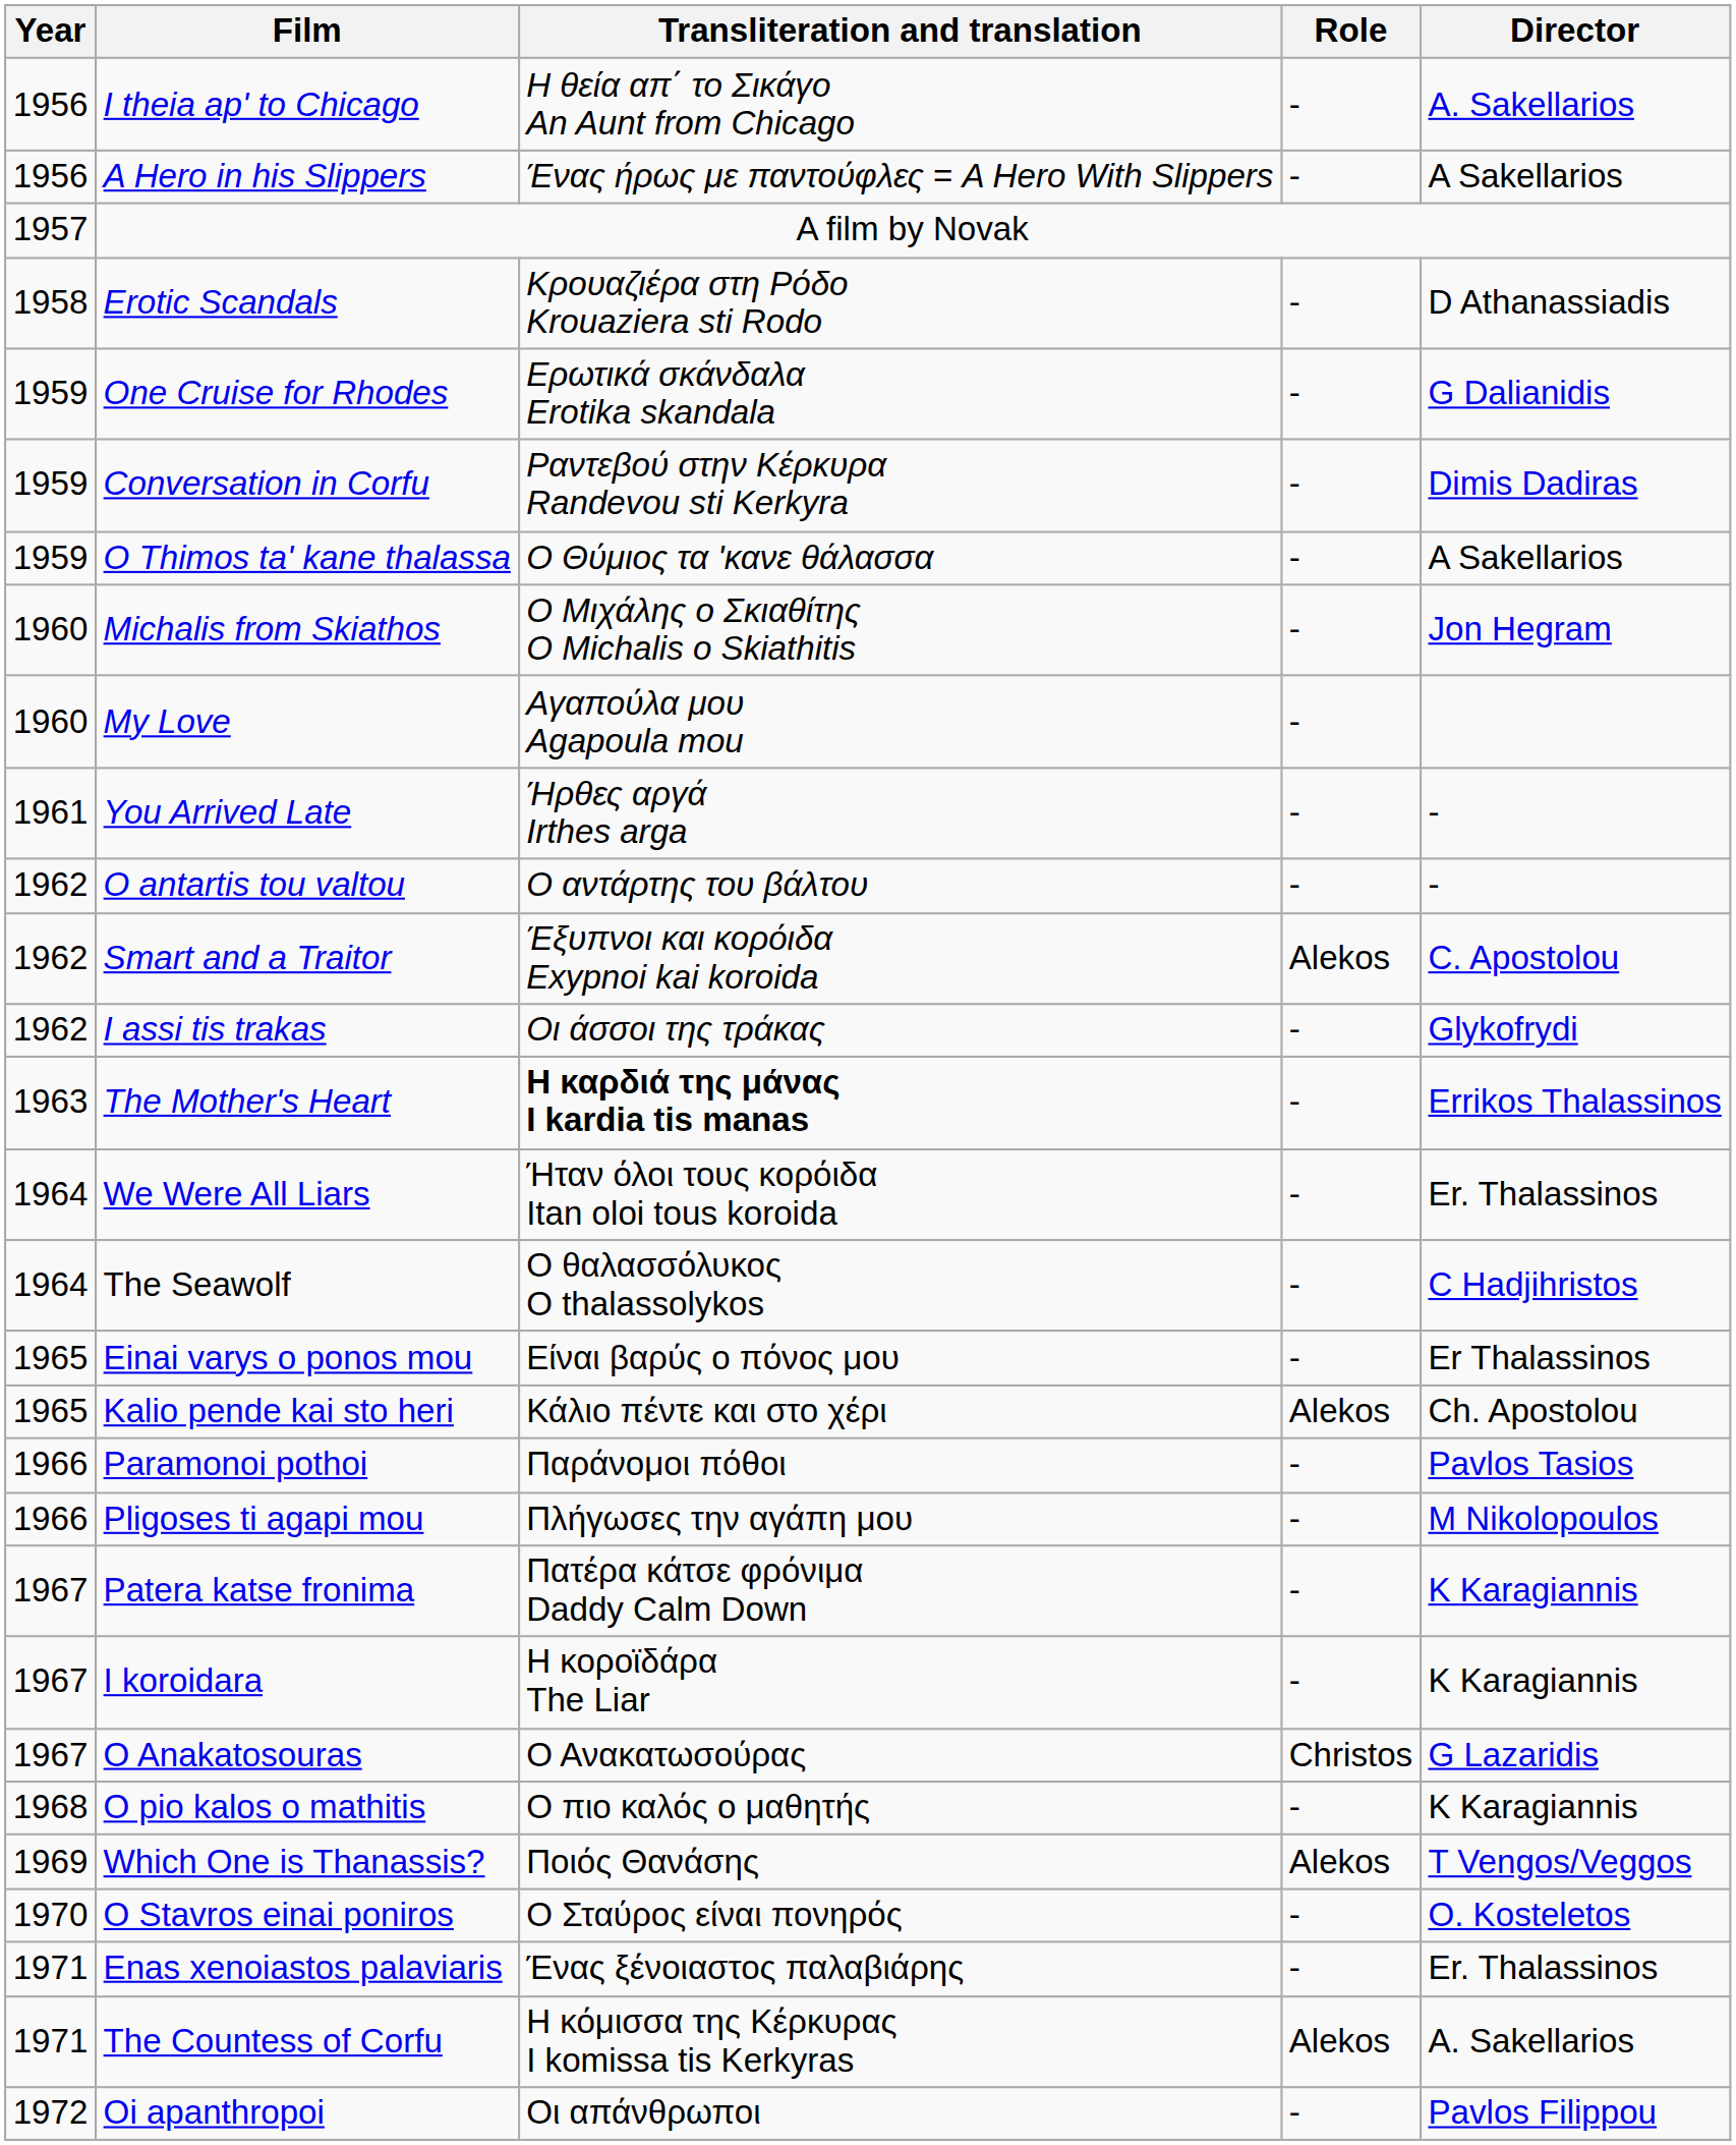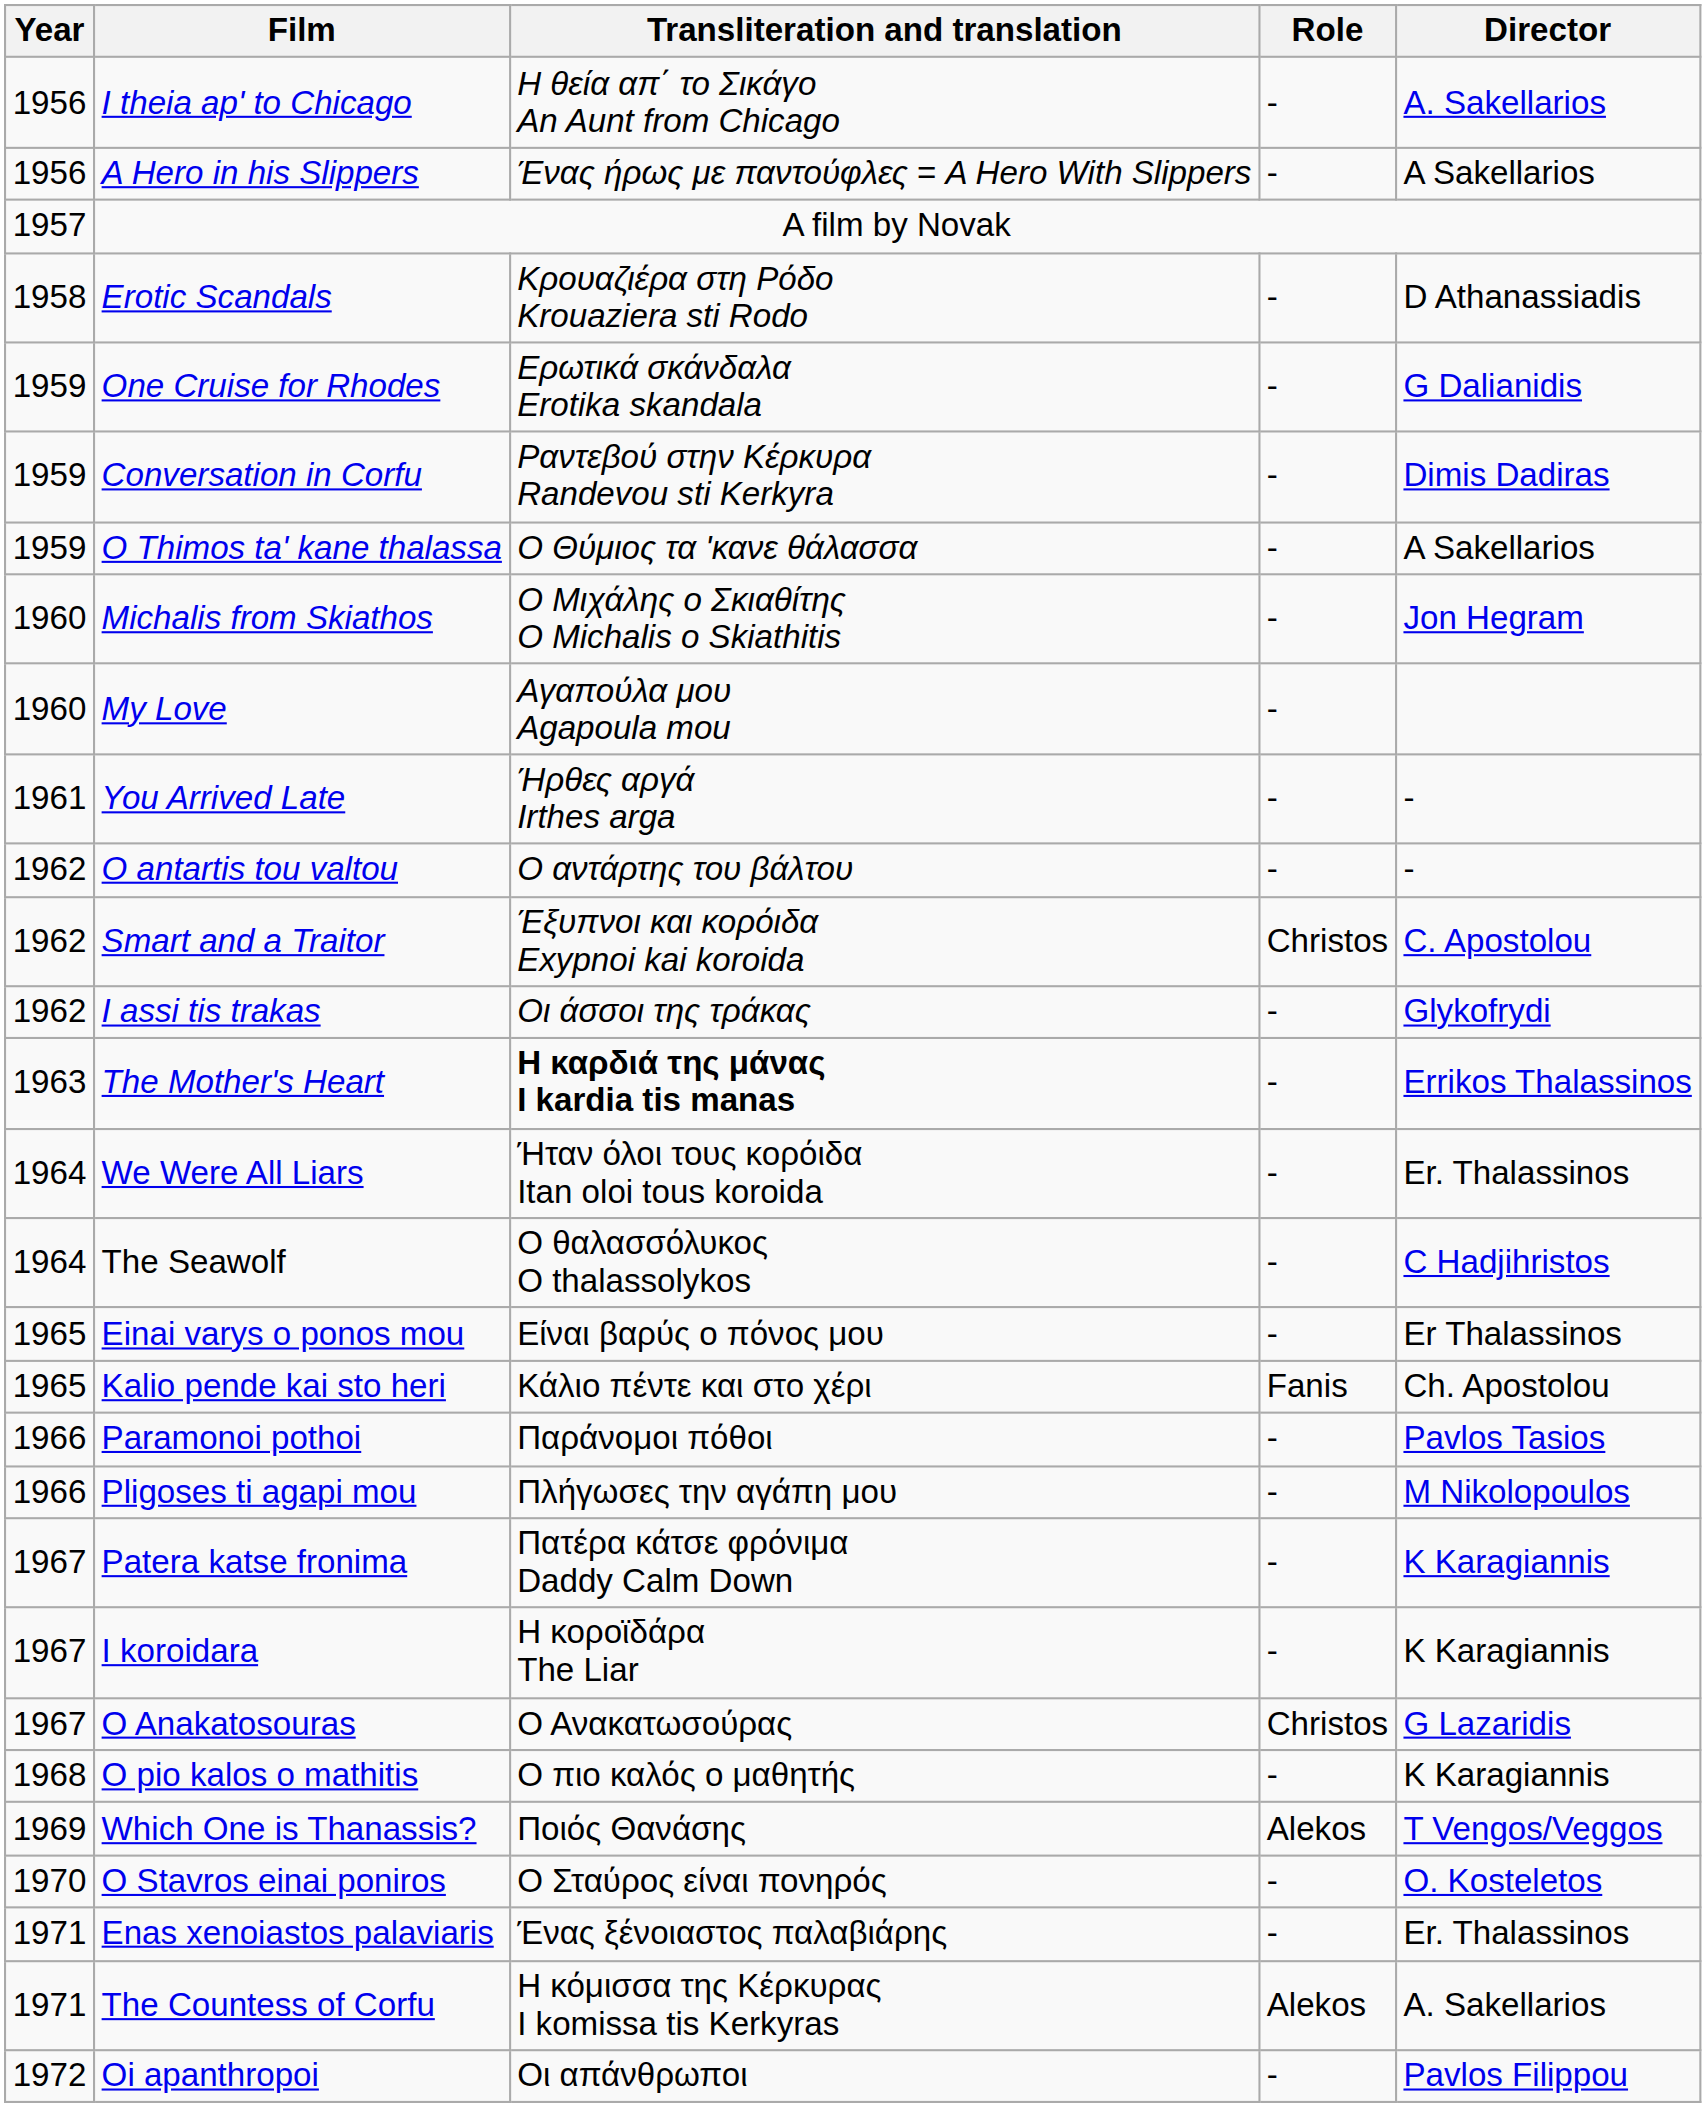Smart and a Traitor | Role: Alekos -> Christos
Kalio pende kai sto heri | Role: Alekos -> Fanis
